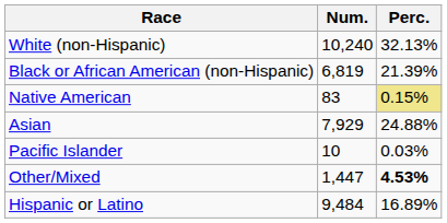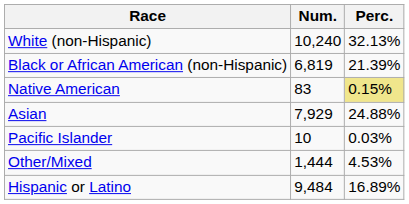Other/Mixed | Num.: 1,447 -> 1,444
Other/Mixed | Perc.: bold -> normal
